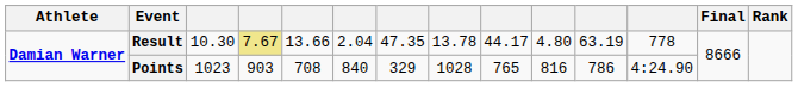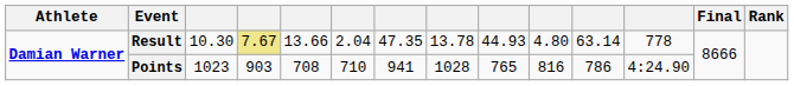Result | column 9: 44.17 -> 44.93
Result | column 11: 63.19 -> 63.14
Points | column 6: 840 -> 710
Points | column 7: 329 -> 941
